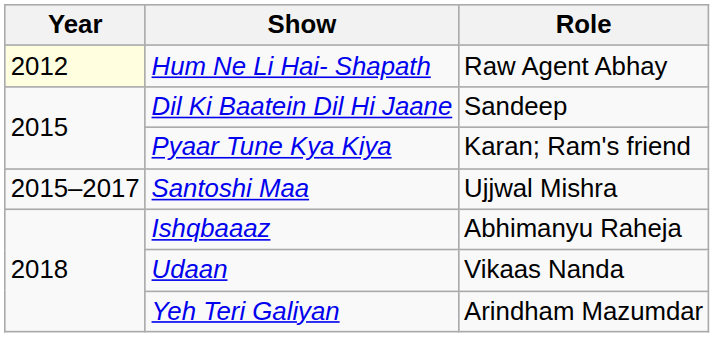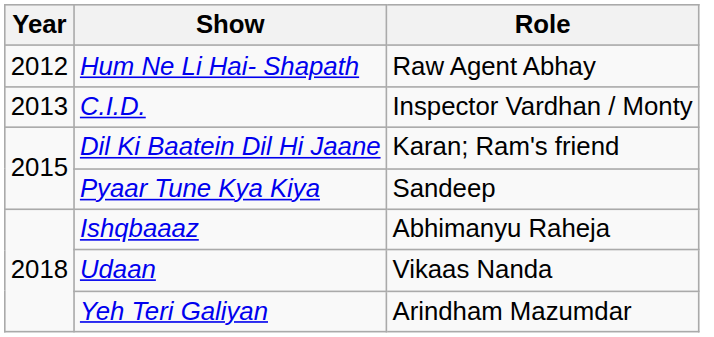Hum Ne Li Hai- Shapath | Year: lightyellow background -> no background
+ row: 2013 | C.I.D. | Inspector Vardhan / Monty
Dil Ki Baatein Dil Hi Jaane | Role: Sandeep -> Karan; Ram's friend
Pyaar Tune Kya Kiya | Role: Karan; Ram's friend -> Sandeep
- row: 2015–2017 | Santoshi Maa | Ujjwal Mishra
